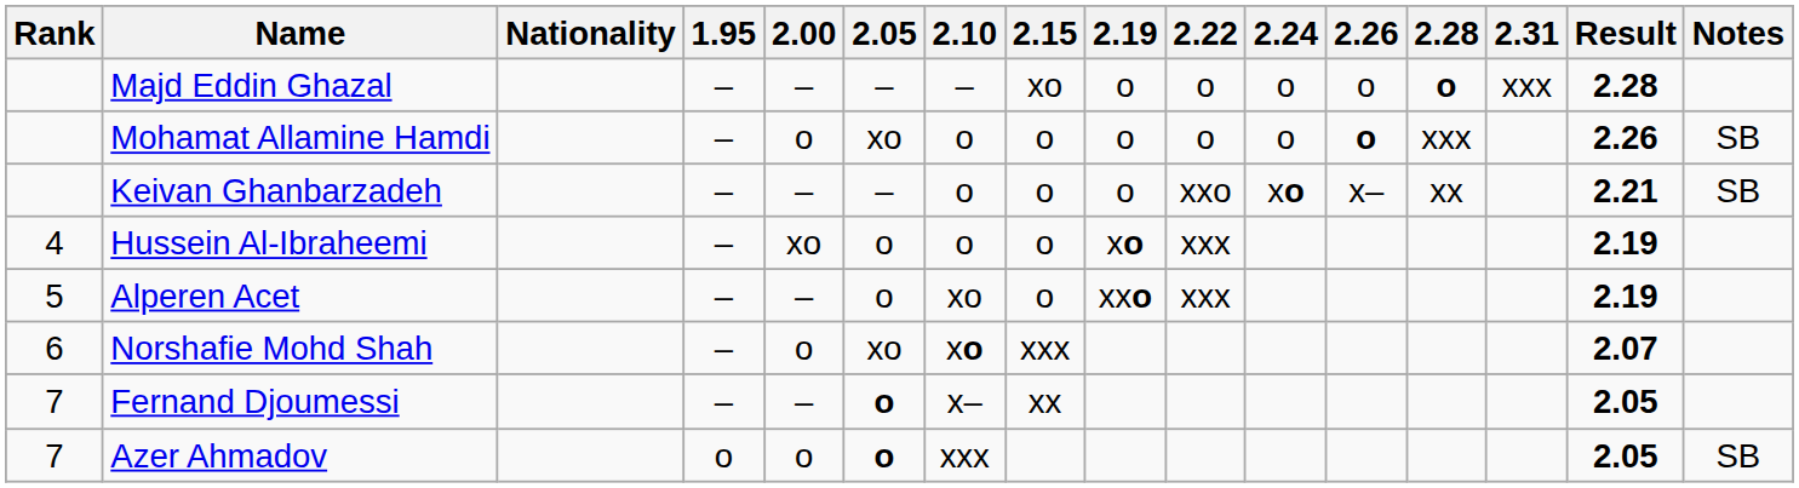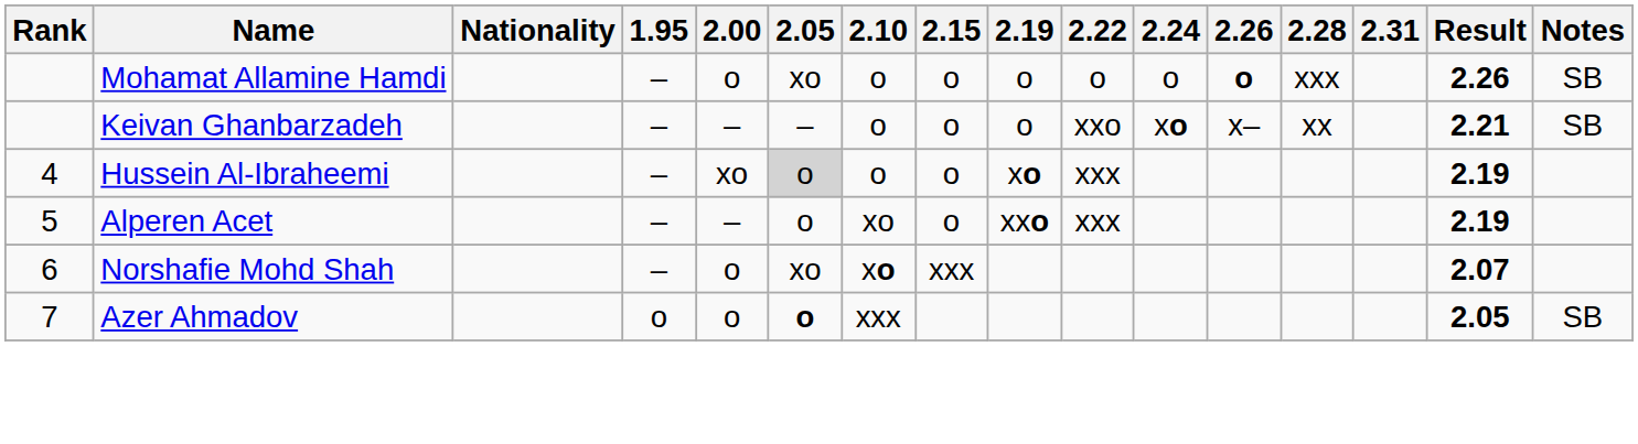- row: Majd Eddin Ghazal | – | – | – | – | xo | o | o | o | o | o | xxx | 2.28
Hussein Al-Ibraheemi | 2.05: no background -> lightgrey background
- row: 7 | Fernand Djoumessi | – | – | o | x– | xx | 2.05
